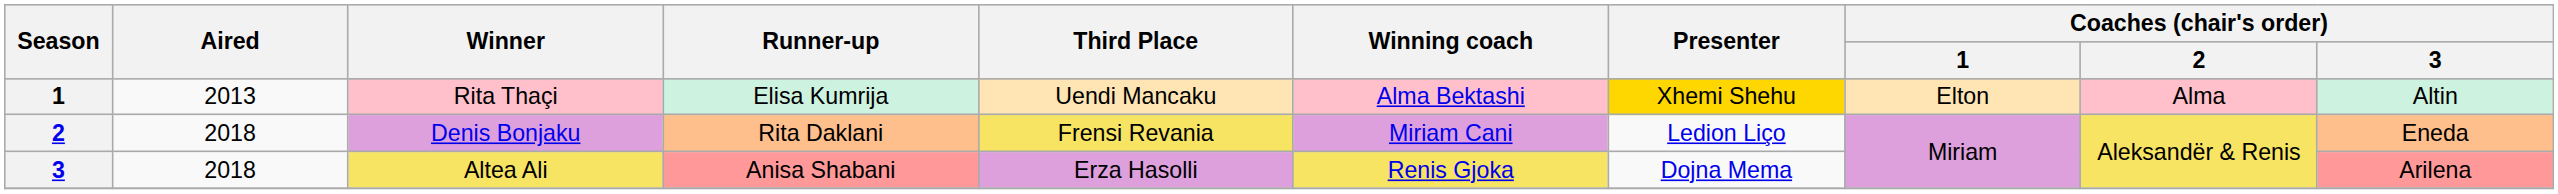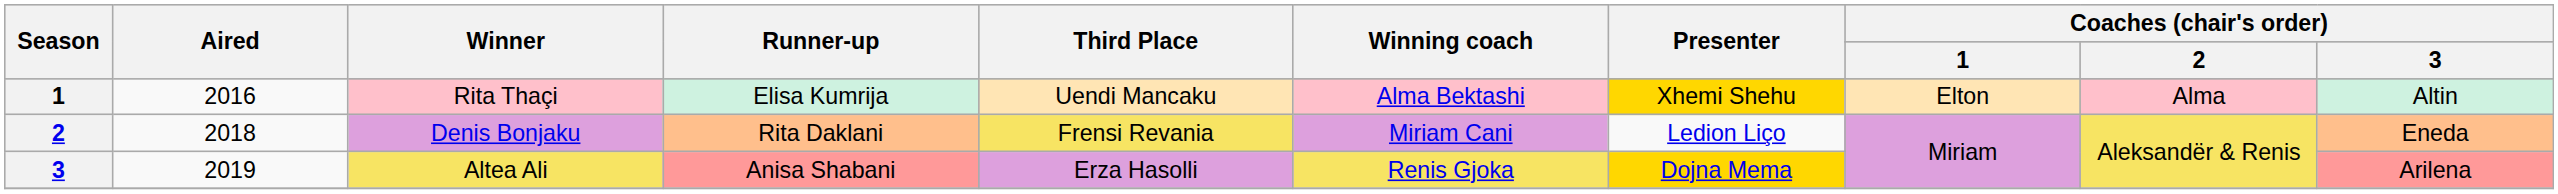Rita Thaçi | Aired: 2013 -> 2016
Altea Ali | Aired: 2018 -> 2019
Altea Ali | Presenter: no background -> gold background
